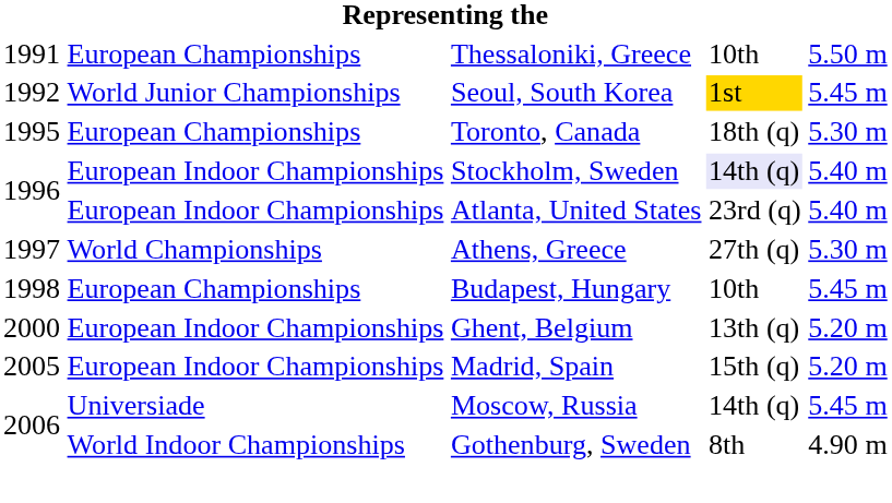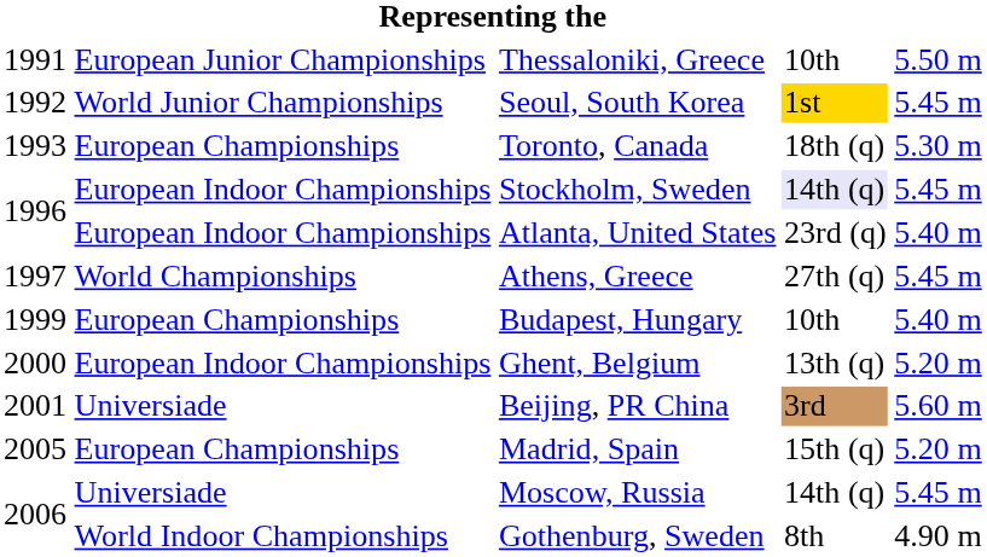Thessaloniki, Greece | column 2: European Championships -> European Junior Championships
Toronto, Canada | column 1: 1995 -> 1993
Stockholm, Sweden | column 5: 5.40 m -> 5.45 m
Athens, Greece | column 5: 5.30 m -> 5.45 m
Budapest, Hungary | column 1: 1998 -> 1999
Budapest, Hungary | column 5: 5.45 m -> 5.40 m
+ row: 2001 | Universiade | Beijing, PR China | 3rd | 5.60 m
Madrid, Spain | column 2: European Indoor Championships -> European Championships
